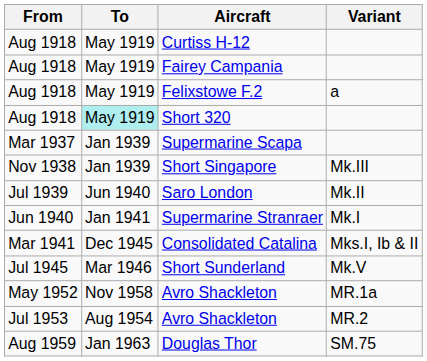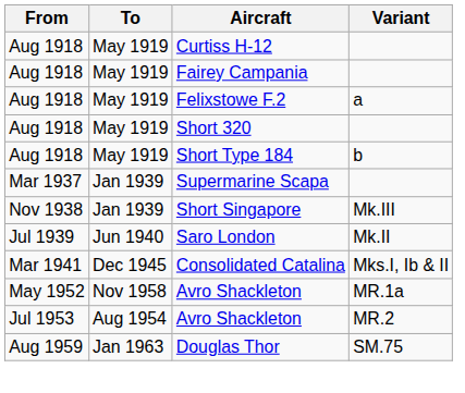Short 320 | To: paleturquoise background -> no background
+ row: Aug 1918 | May 1919 | Short Type 184 | b
- row: Jun 1940 | Jan 1941 | Supermarine Stranraer | Mk.I
- row: Jul 1945 | Mar 1946 | Short Sunderland | Mk.V
